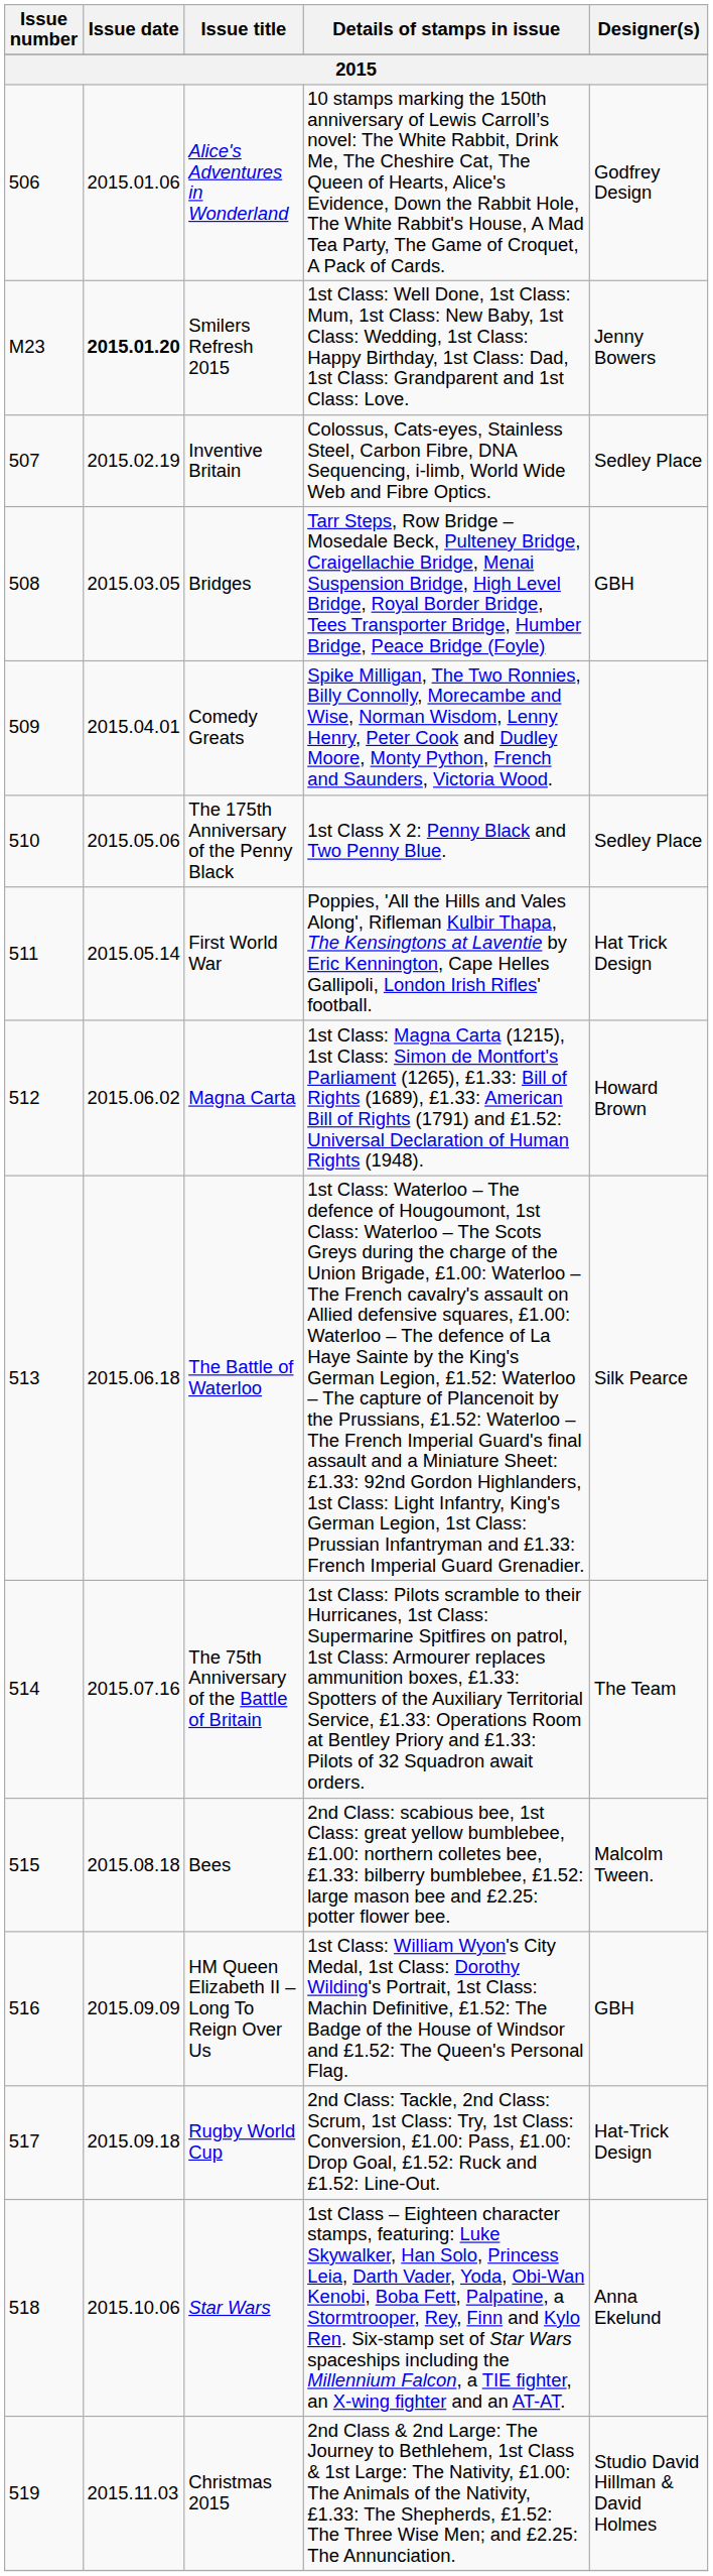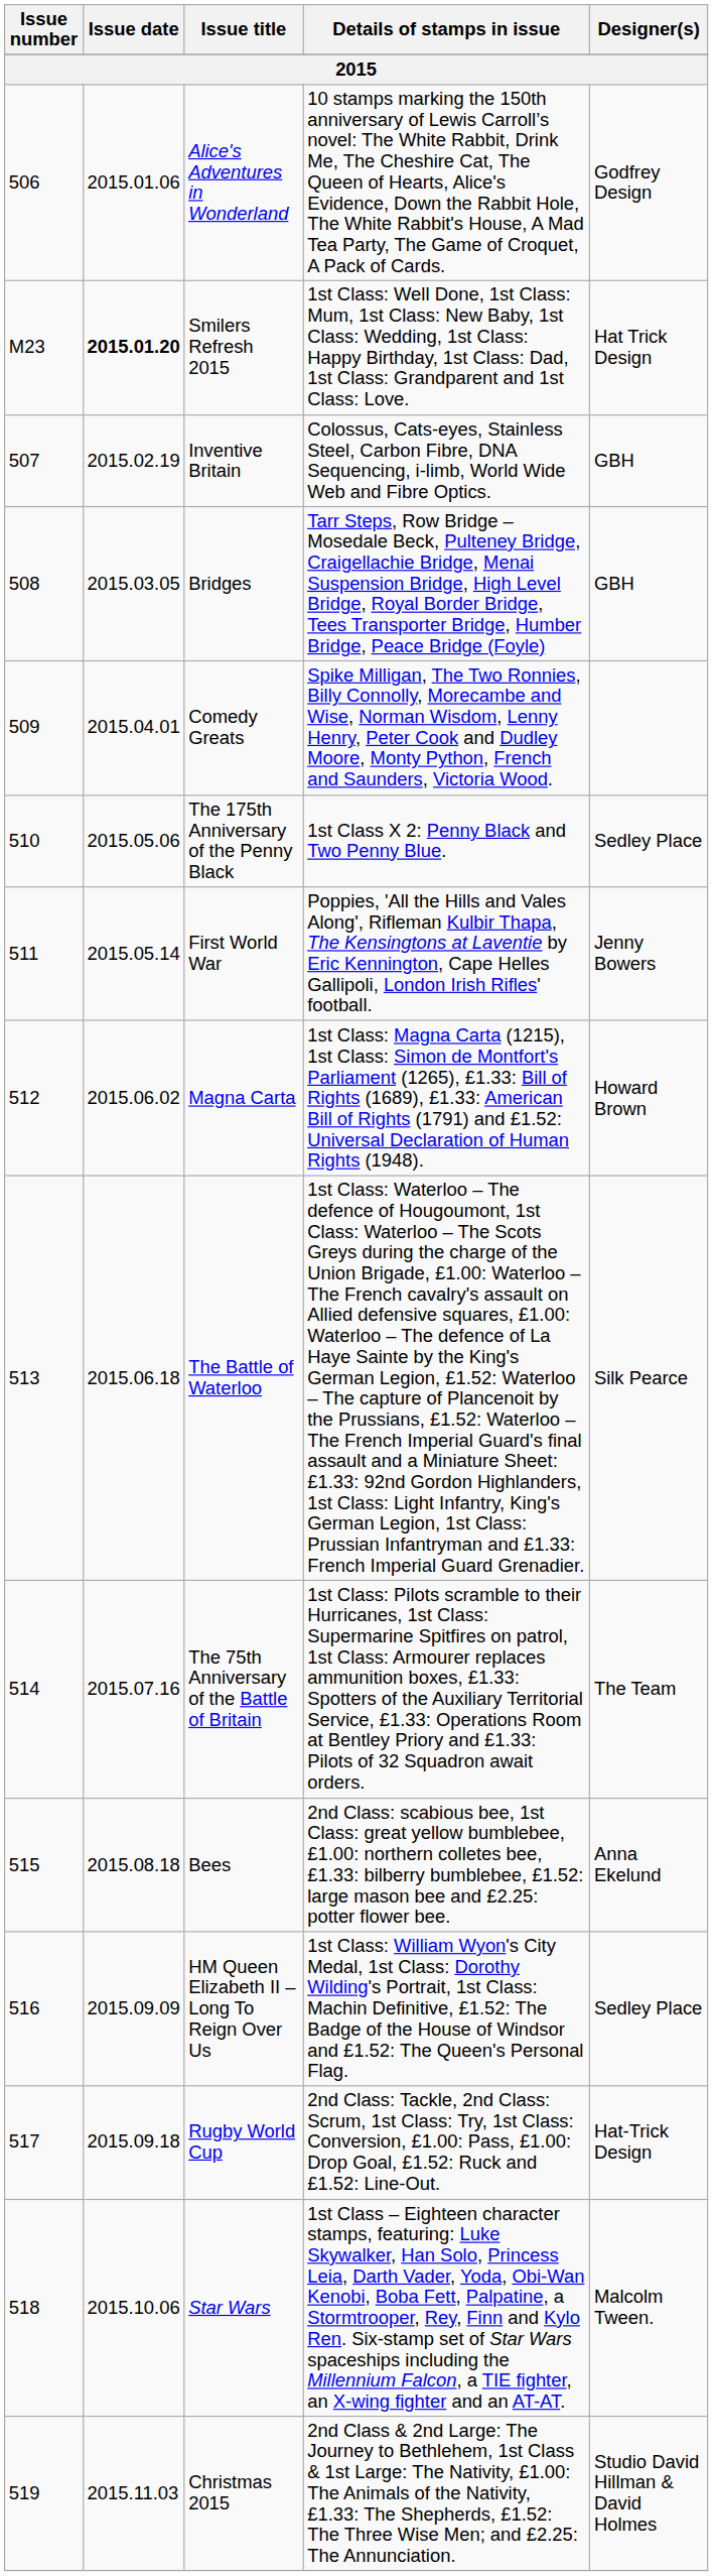Smilers Refresh 2015 | Designer(s): Jenny Bowers -> Hat Trick Design
Inventive Britain | Designer(s): Sedley Place -> GBH
First World War | Designer(s): Hat Trick Design -> Jenny Bowers
Bees | Designer(s): Malcolm Tween. -> Anna Ekelund
HM Queen Elizabeth II – Long To Reign Over Us | Designer(s): GBH -> Sedley Place
Star Wars | Designer(s): Anna Ekelund -> Malcolm Tween.
